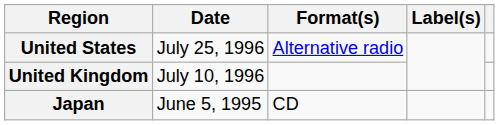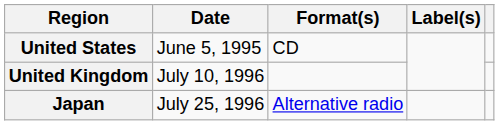United States | Date: July 25, 1996 -> June 5, 1995
United States | Format(s): Alternative radio -> CD
Japan | Date: June 5, 1995 -> July 25, 1996
Japan | Format(s): CD -> Alternative radio
